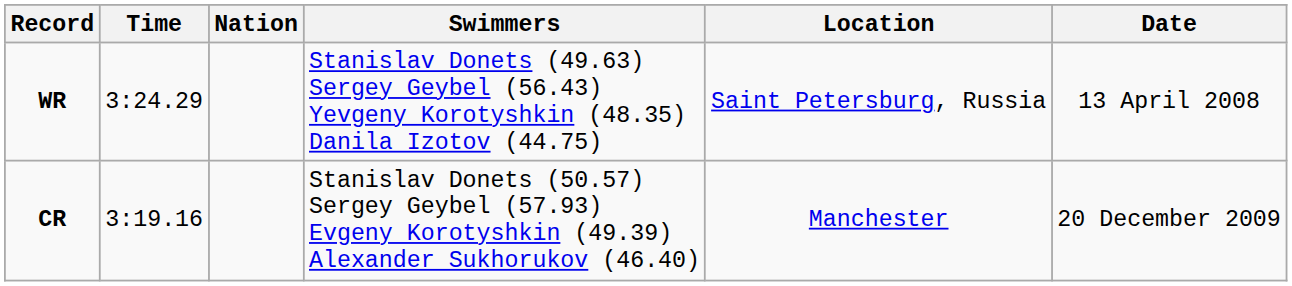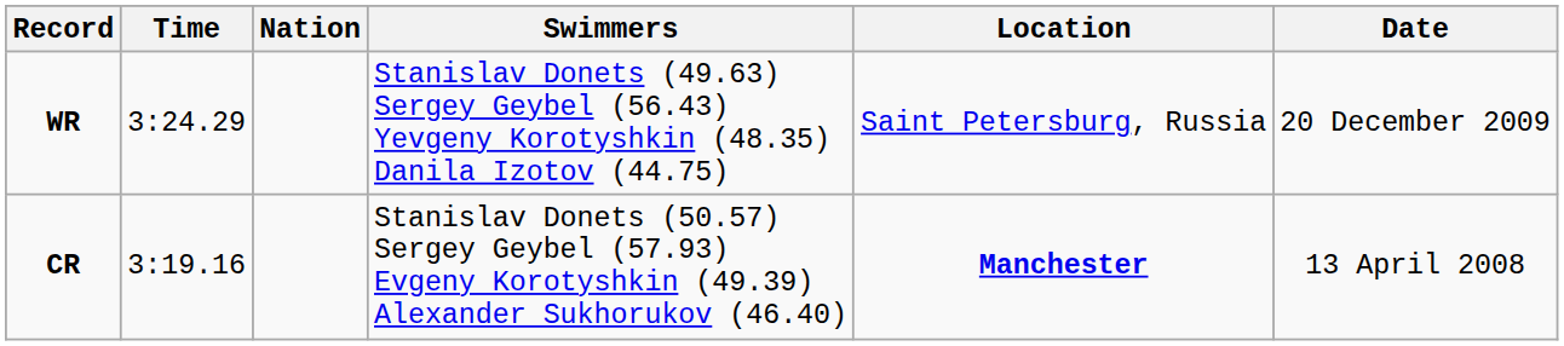WR | Date: 13 April 2008 -> 20 December 2009
CR | Location: normal -> bold
CR | Date: 20 December 2009 -> 13 April 2008
